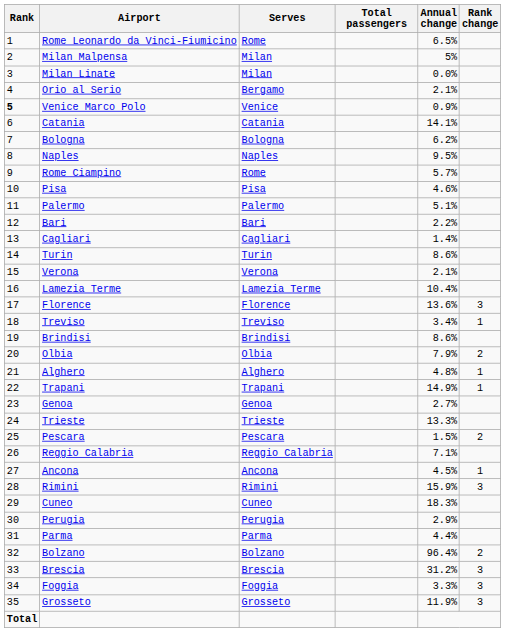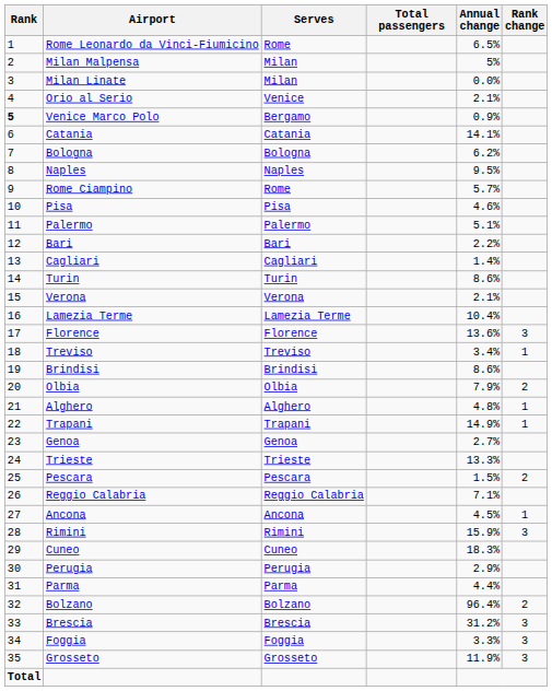Orio al Serio | Serves: Bergamo -> Venice
Venice Marco Polo | Serves: Venice -> Bergamo
